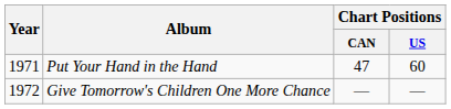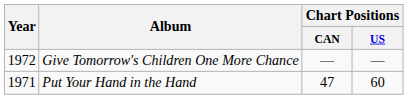rows swapped: Put Your Hand in the Hand <-> Give Tomorrow's Children One More Chance
